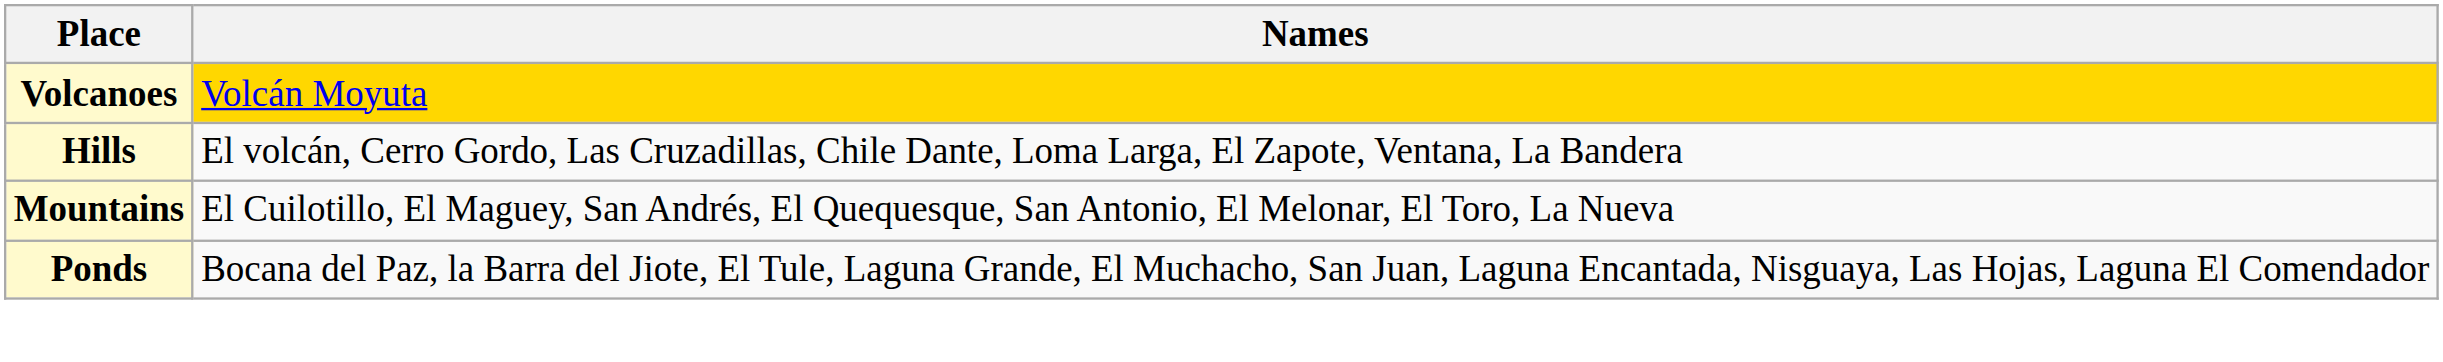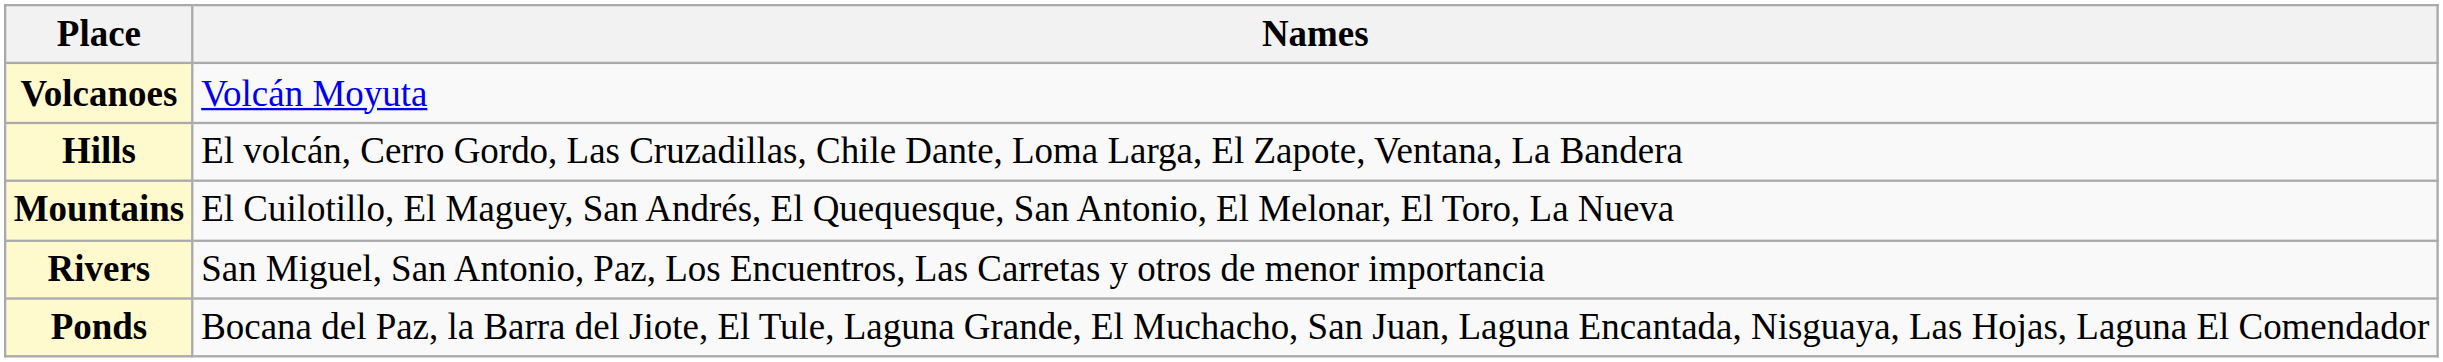Volcanoes | Names: gold background -> no background
+ row: Rivers | San Miguel, San Antonio, Paz, Los Encuentros, Las Carretas y otros de menor importancia
